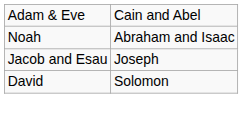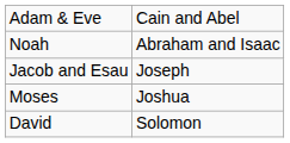+ row: Moses | Joshua
